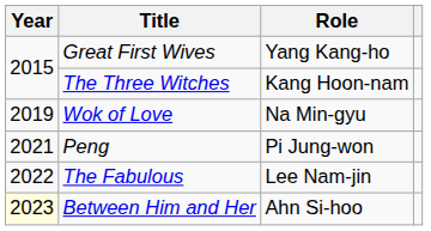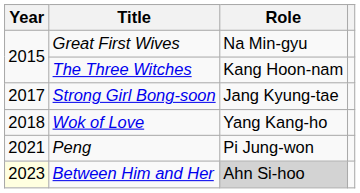Great First Wives | Role: Yang Kang-ho -> Na Min-gyu
+ row: 2017 | Strong Girl Bong-soon | Jang Kyung-tae
Wok of Love | Year: 2019 -> 2018
Wok of Love | Role: Na Min-gyu -> Yang Kang-ho
- row: 2022 | The Fabulous | Lee Nam-jin
Between Him and Her | Role: no background -> lightgrey background
